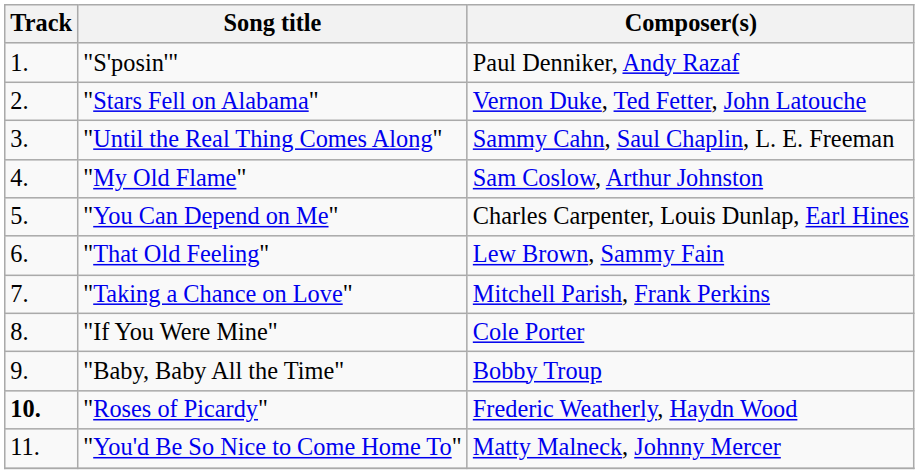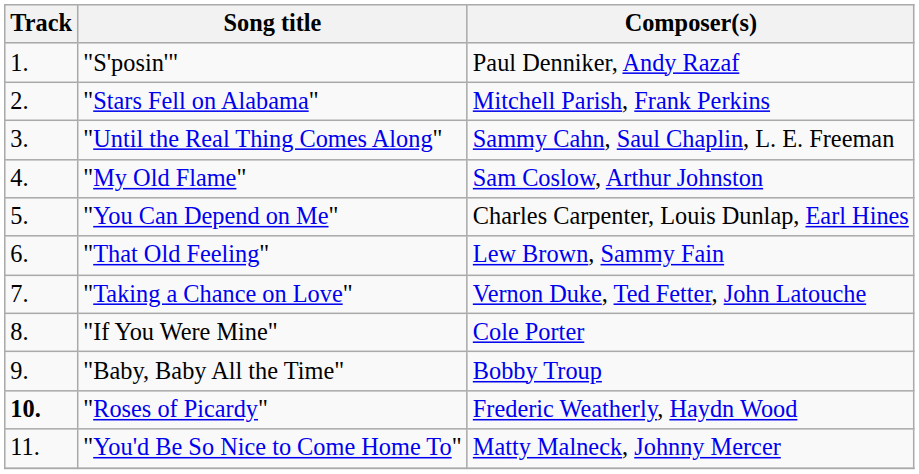"Stars Fell on Alabama" | Composer(s): Vernon Duke, Ted Fetter, John Latouche -> Mitchell Parish, Frank Perkins
"Taking a Chance on Love" | Composer(s): Mitchell Parish, Frank Perkins -> Vernon Duke, Ted Fetter, John Latouche
